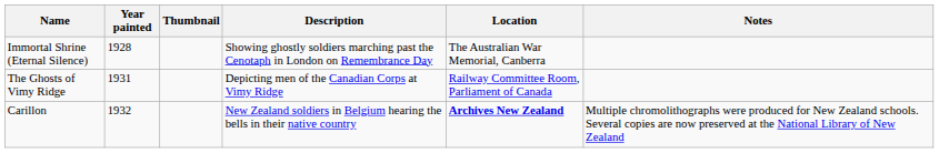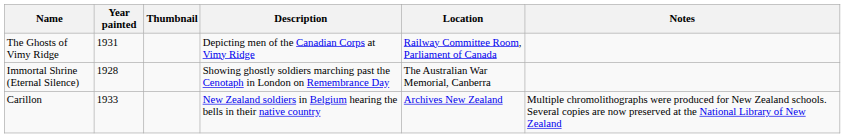rows swapped: Immortal Shrine (Eternal Silence) <-> The Ghosts of Vimy Ridge
Carillon | Year painted: 1932 -> 1933
Carillon | Location: bold -> normal
